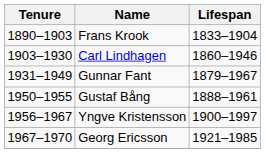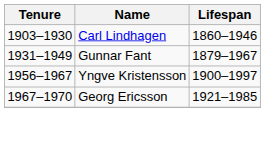- row: 1890–1903 | Frans Krook | 1833–1904
- row: 1950–1955 | Gustaf Bång | 1888–1961
